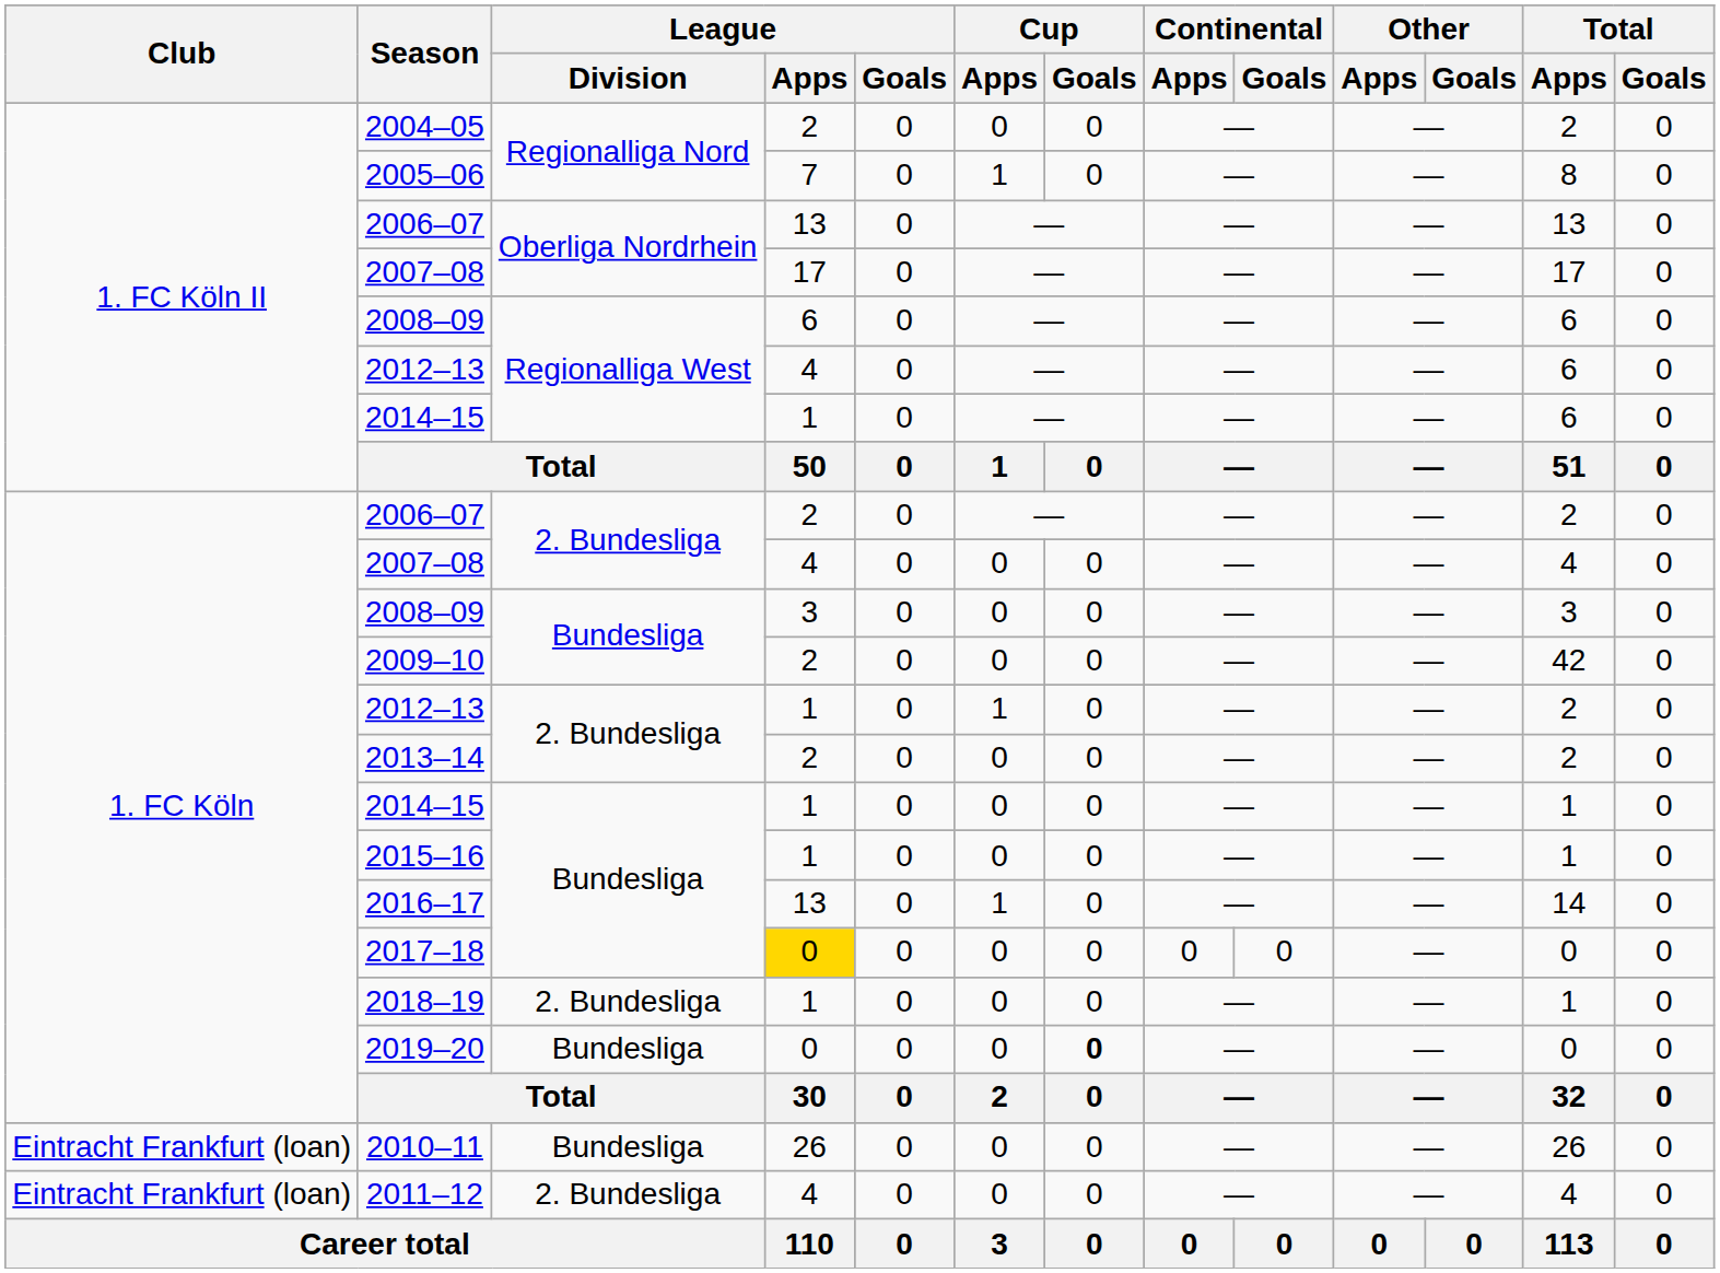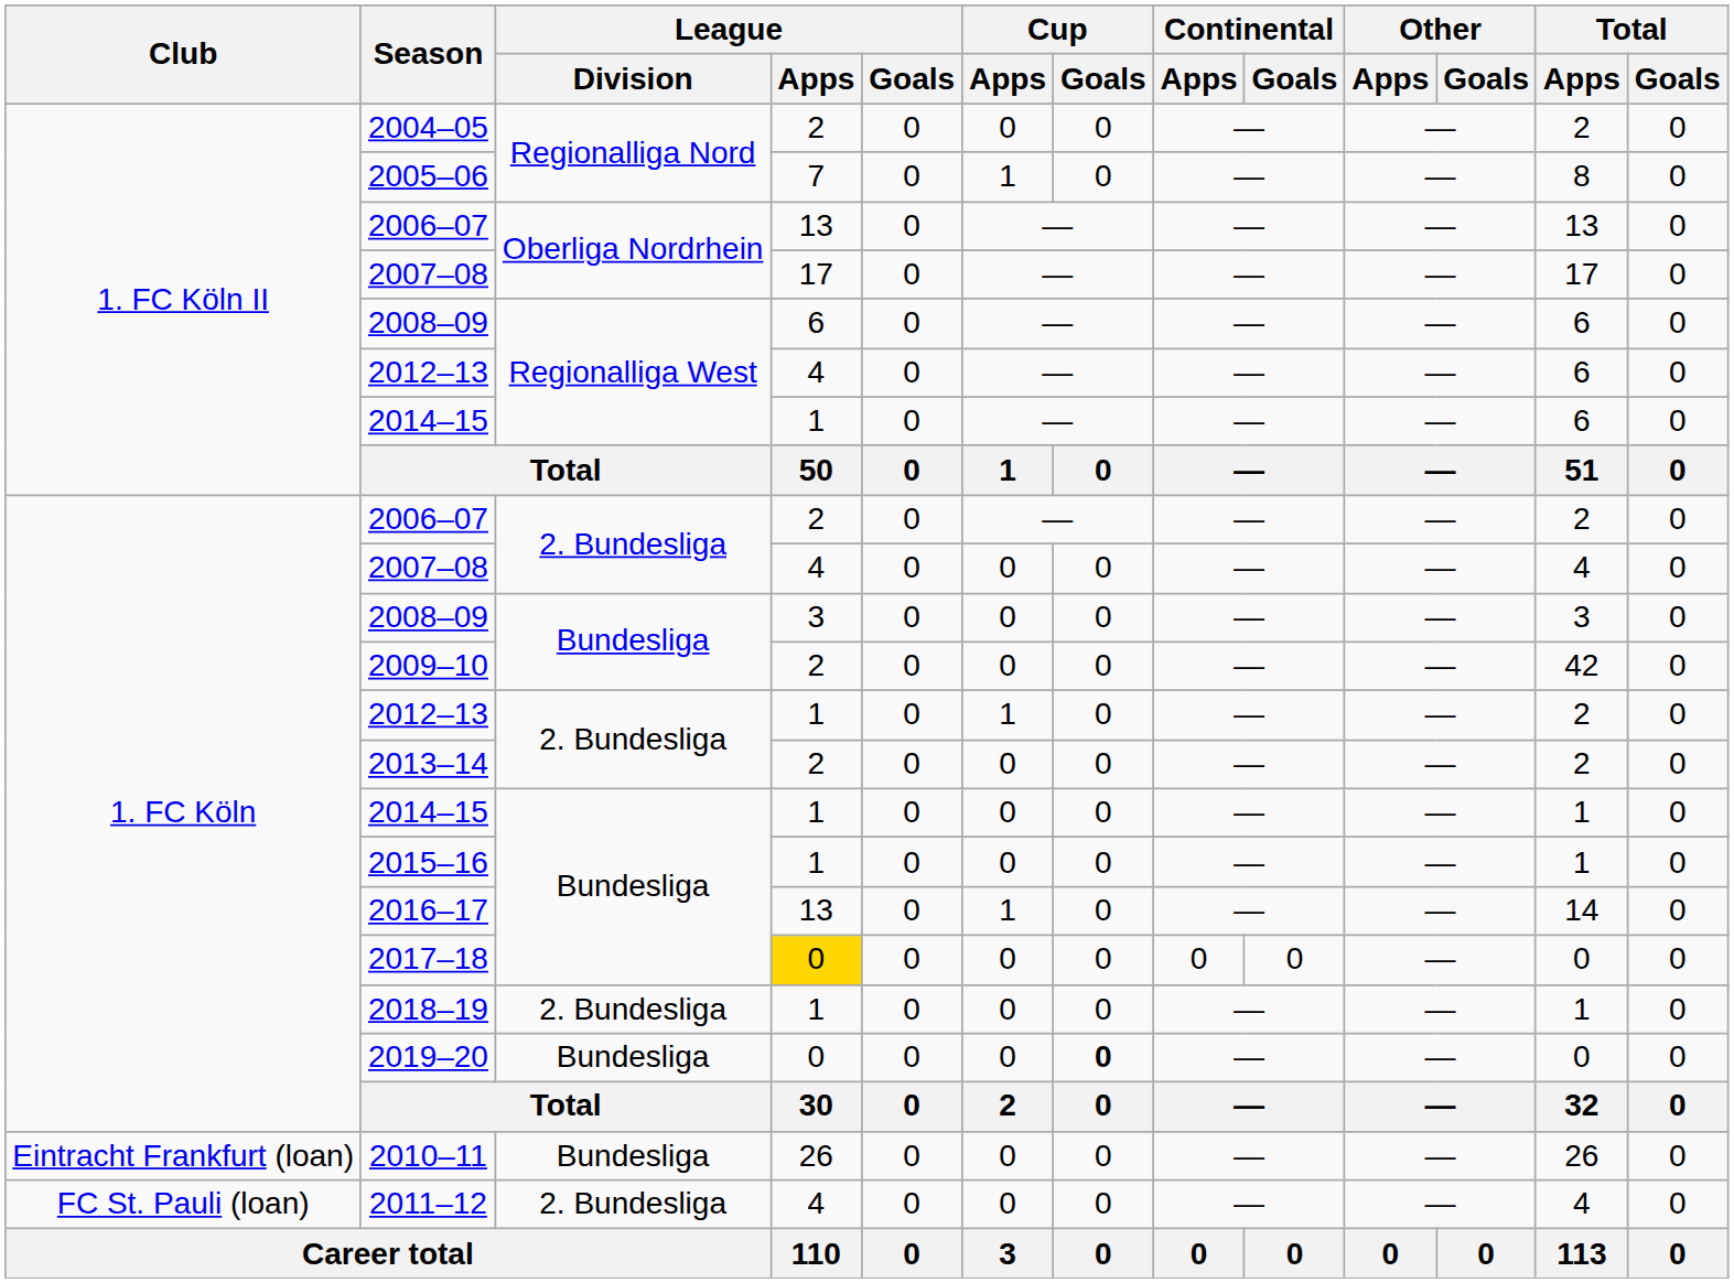2011–12 | Club: Eintracht Frankfurt (loan) -> FC St. Pauli (loan)
